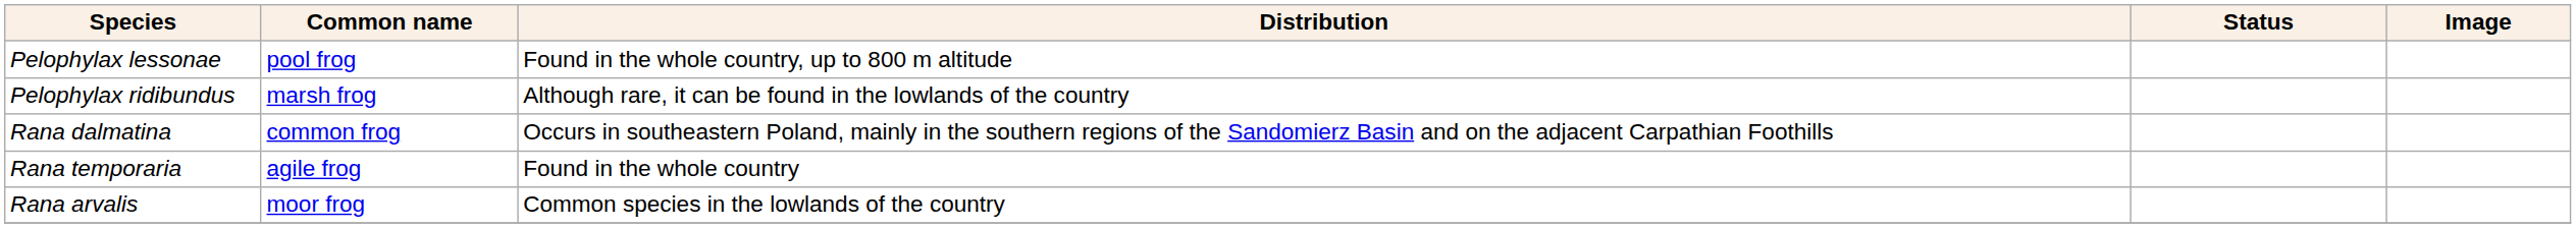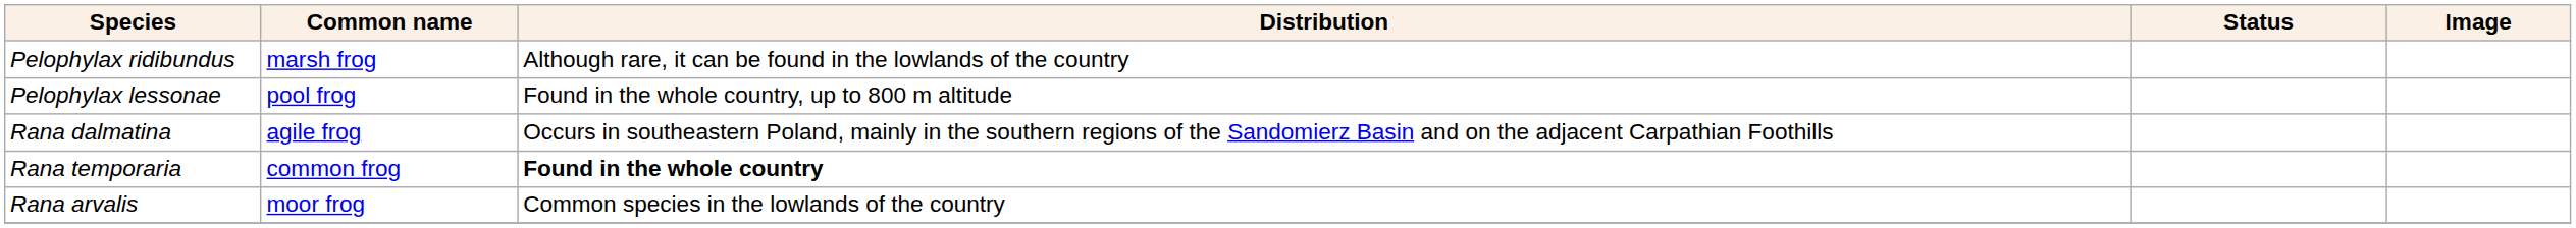rows swapped: Pelophylax lessonae <-> Pelophylax ridibundus
Rana dalmatina | Common name: common frog -> agile frog
Rana temporaria | Common name: agile frog -> common frog
Rana temporaria | Distribution: normal -> bold
